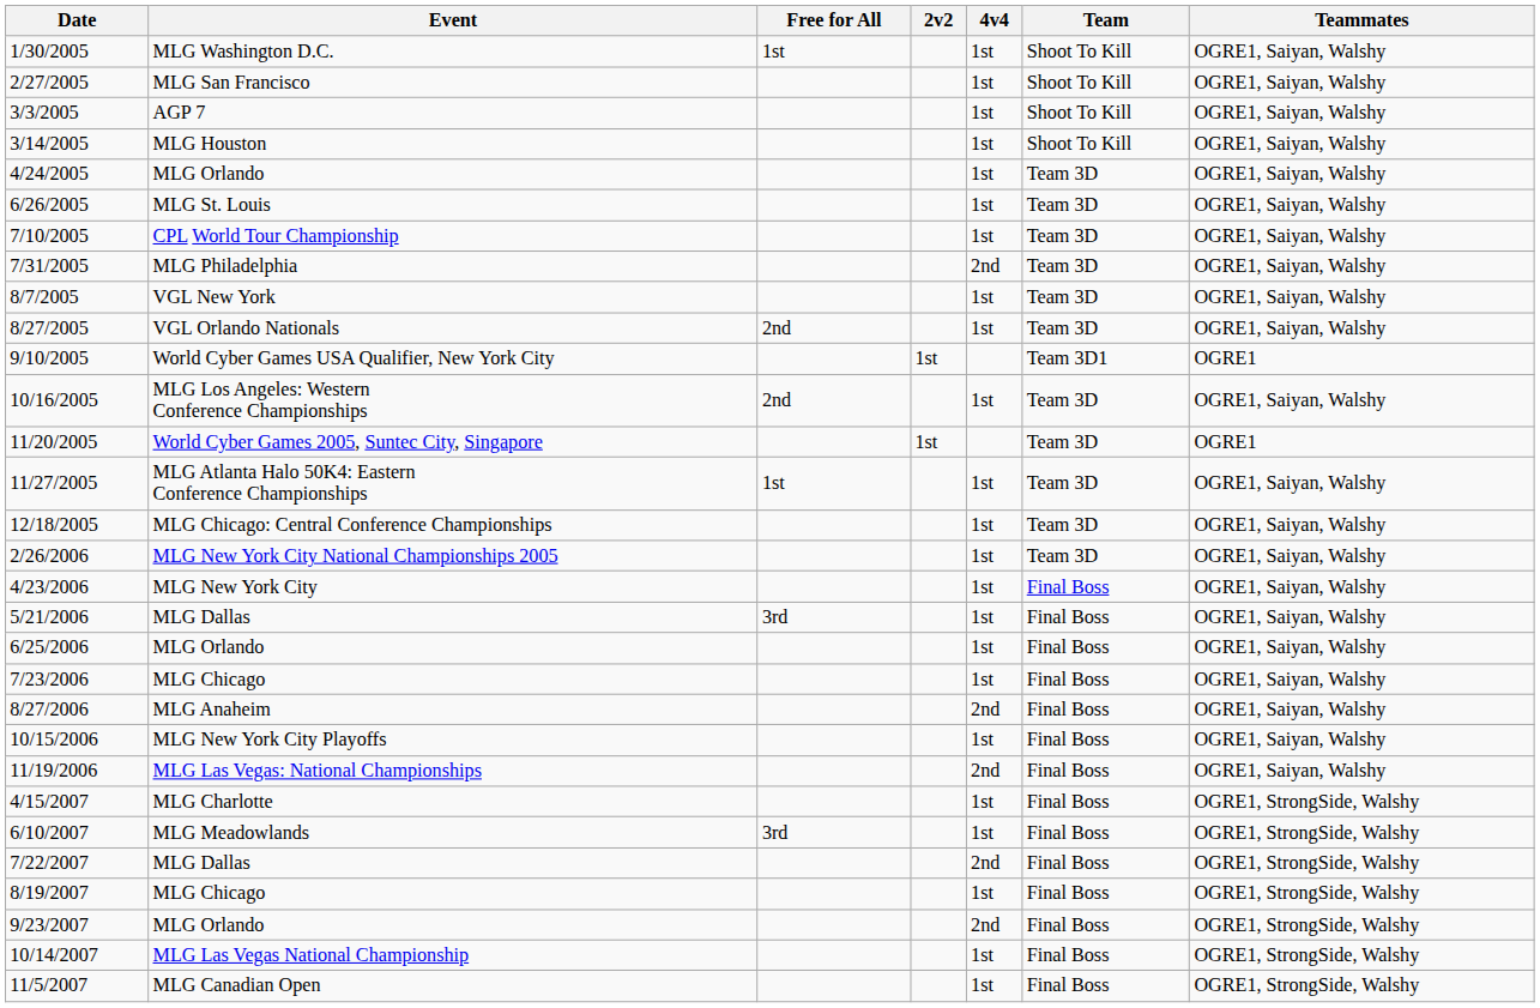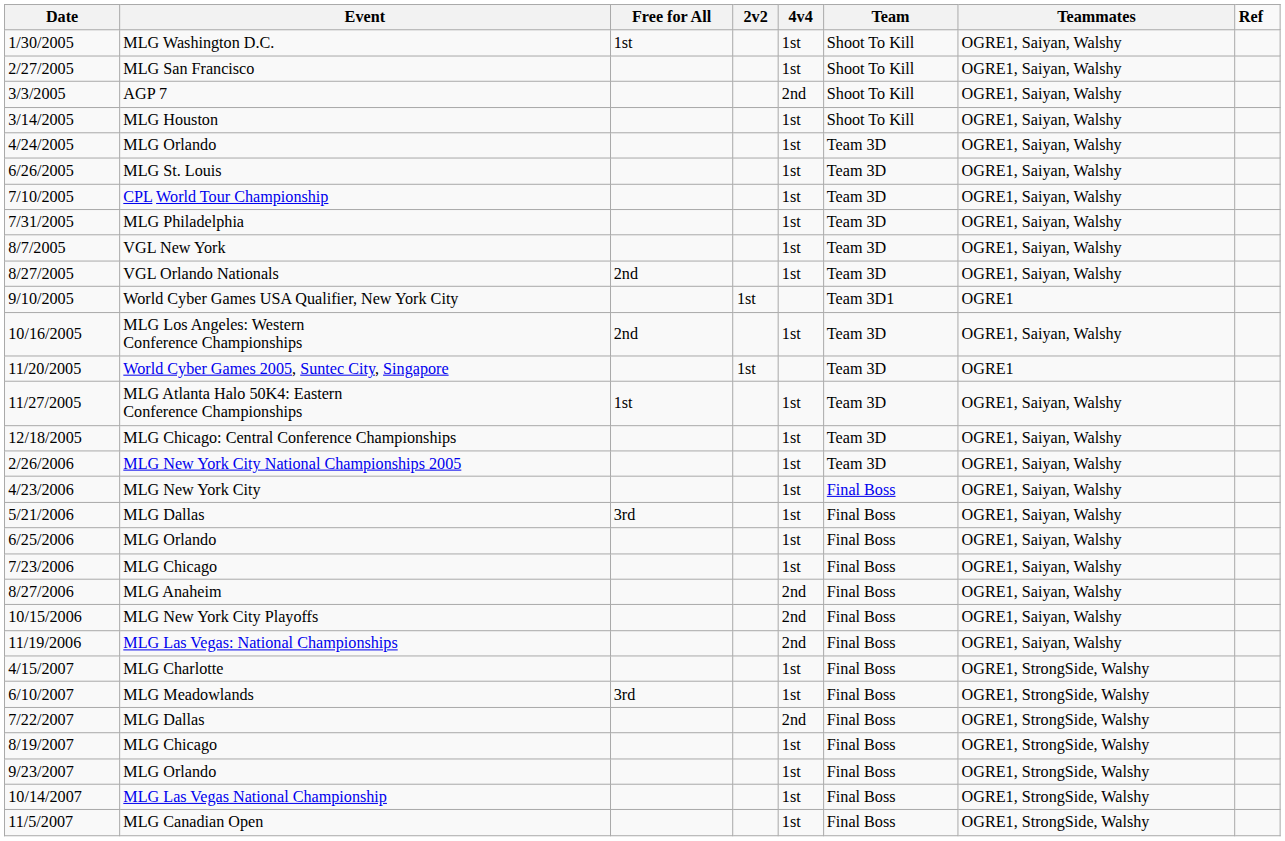+ column: Ref
3/3/2005 | 4v4: 1st -> 2nd
7/31/2005 | 4v4: 2nd -> 1st
10/15/2006 | 4v4: 1st -> 2nd
9/23/2007 | 4v4: 2nd -> 1st
